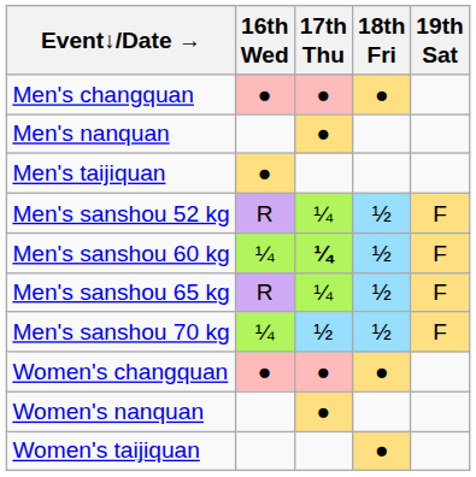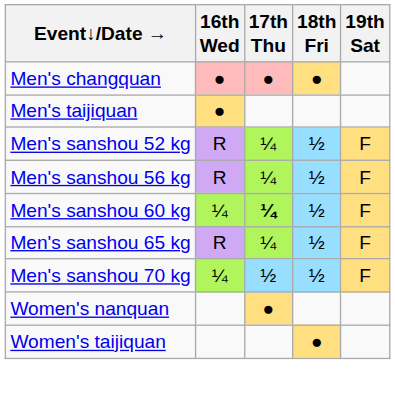- row: Men's nanquan | ●
+ row: Men's sanshou 56 kg | R | ¼ | ½ | F
- row: Women's changquan | ● | ● | ●
